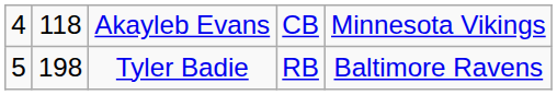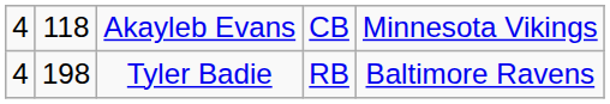Tyler Badie | column 1: 5 -> 4
